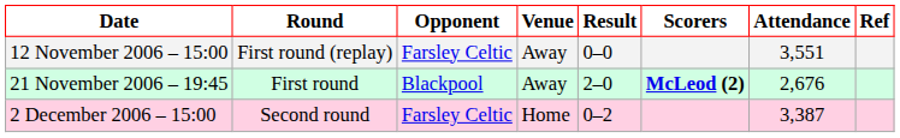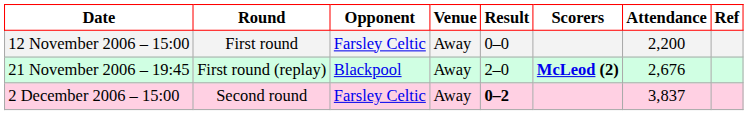12 November 2006 – 15:00 | Round: First round (replay) -> First round
12 November 2006 – 15:00 | Attendance: 3,551 -> 2,200
21 November 2006 – 19:45 | Round: First round -> First round (replay)
2 December 2006 – 15:00 | Venue: Home -> Away
2 December 2006 – 15:00 | Result: normal -> bold
2 December 2006 – 15:00 | Attendance: 3,387 -> 3,837
